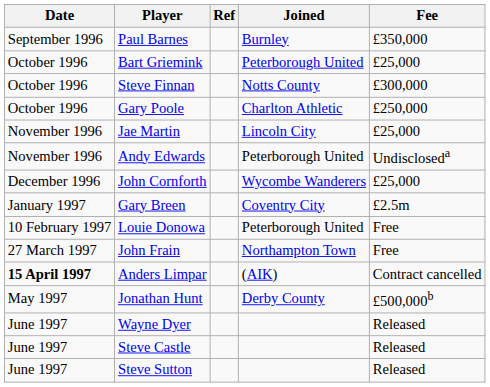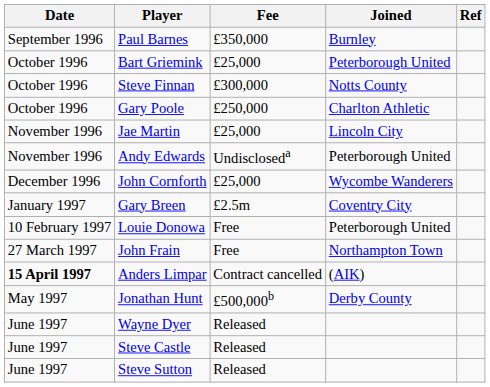columns swapped: Fee <-> Ref
